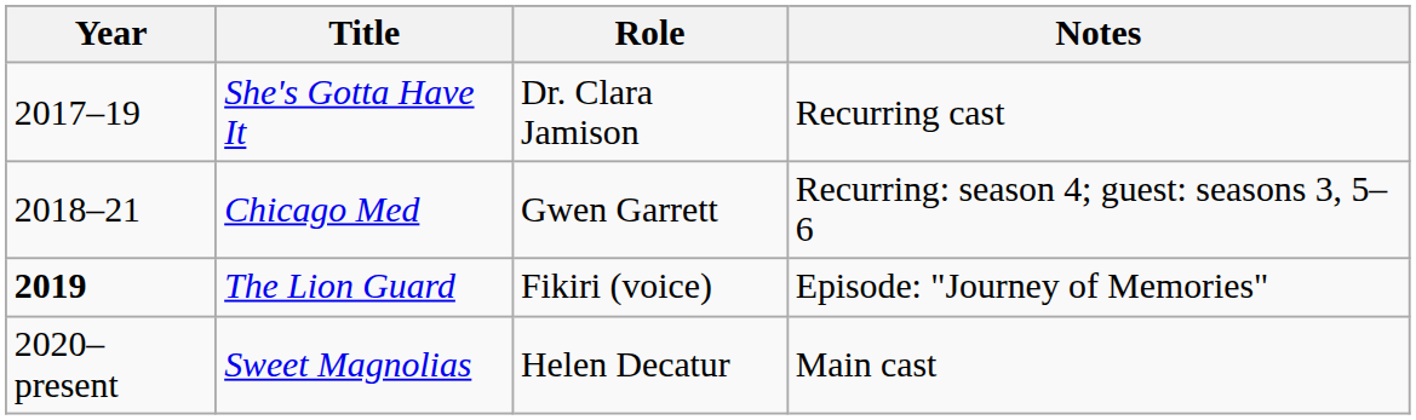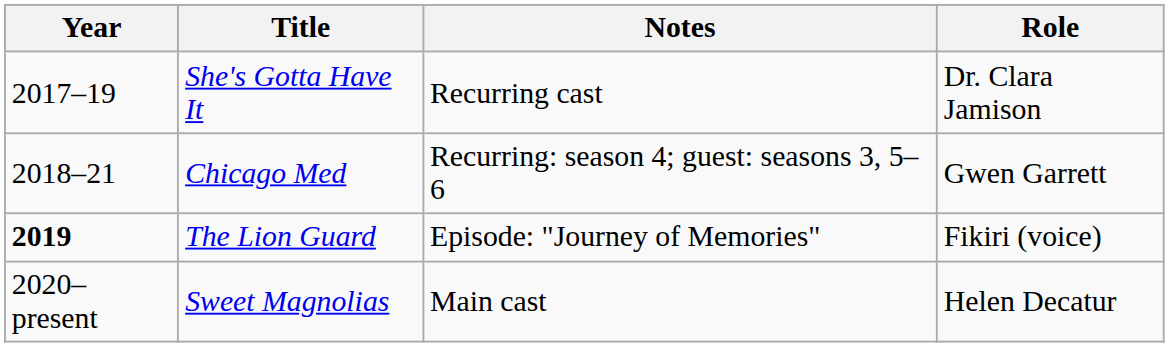columns swapped: Role <-> Notes
